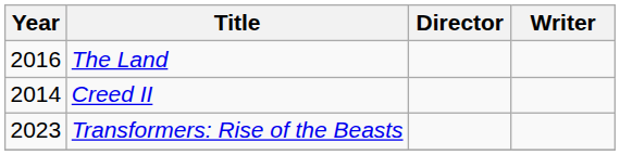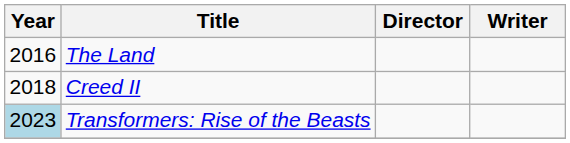Creed II | Year: 2014 -> 2018
Transformers: Rise of the Beasts | Year: no background -> lightblue background
